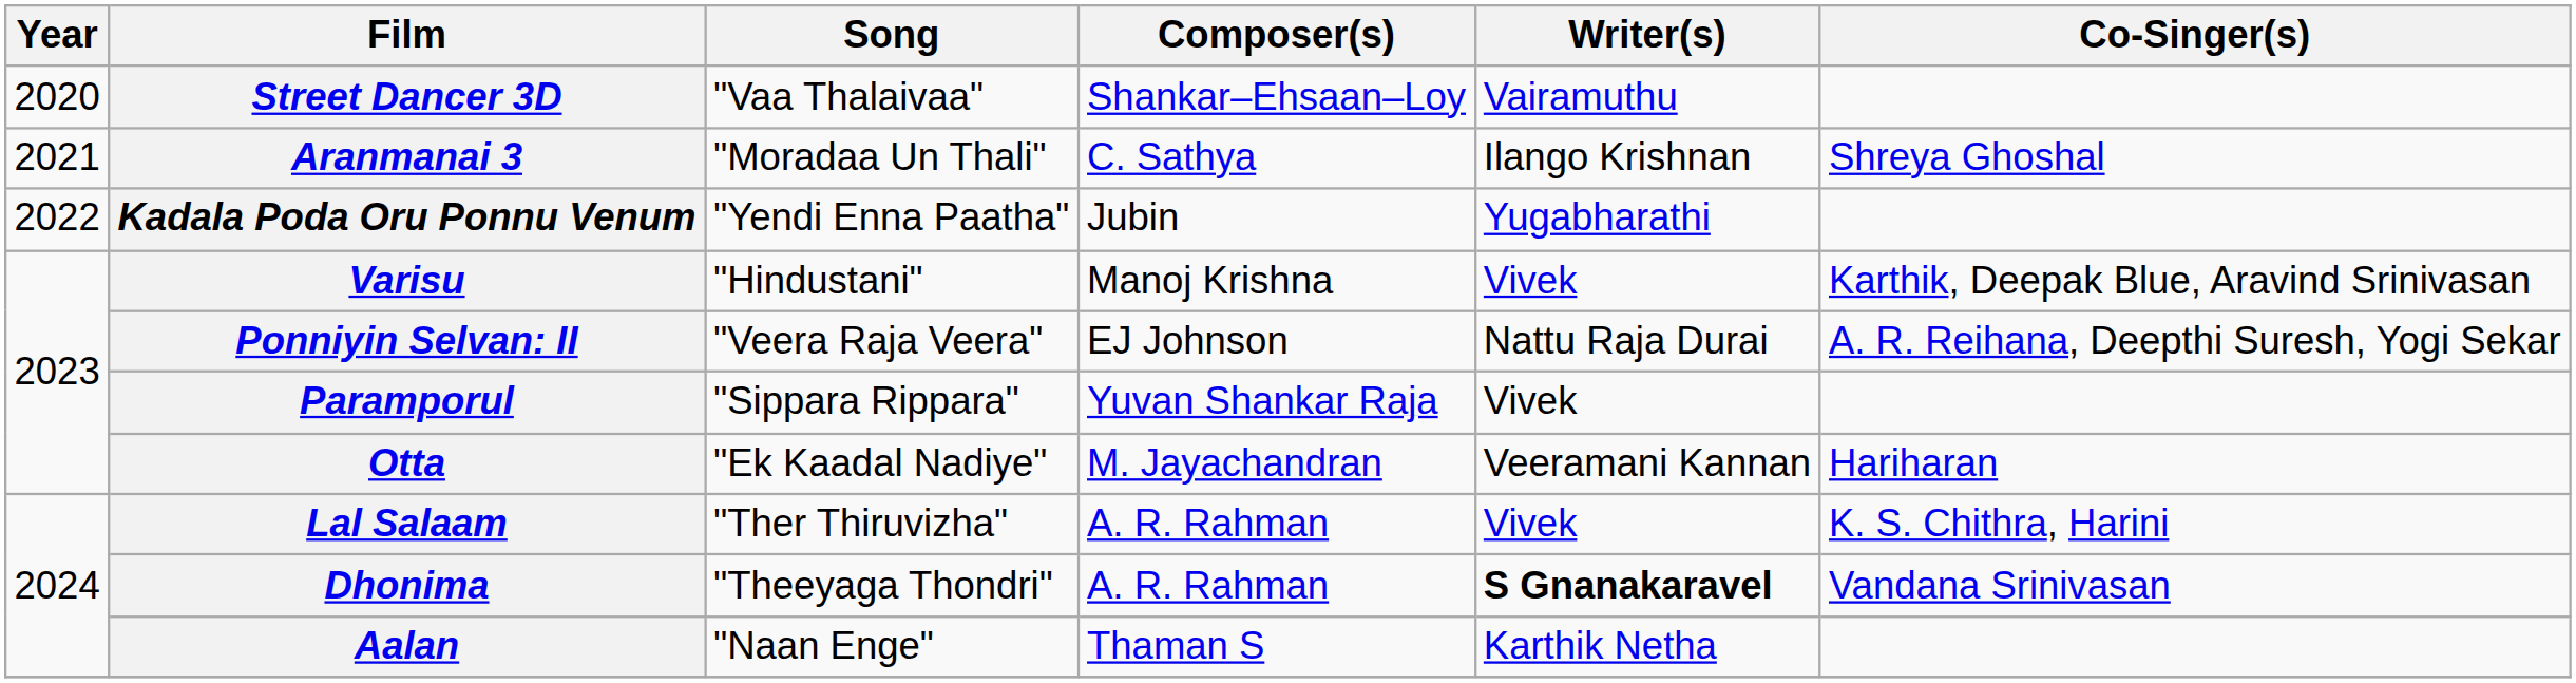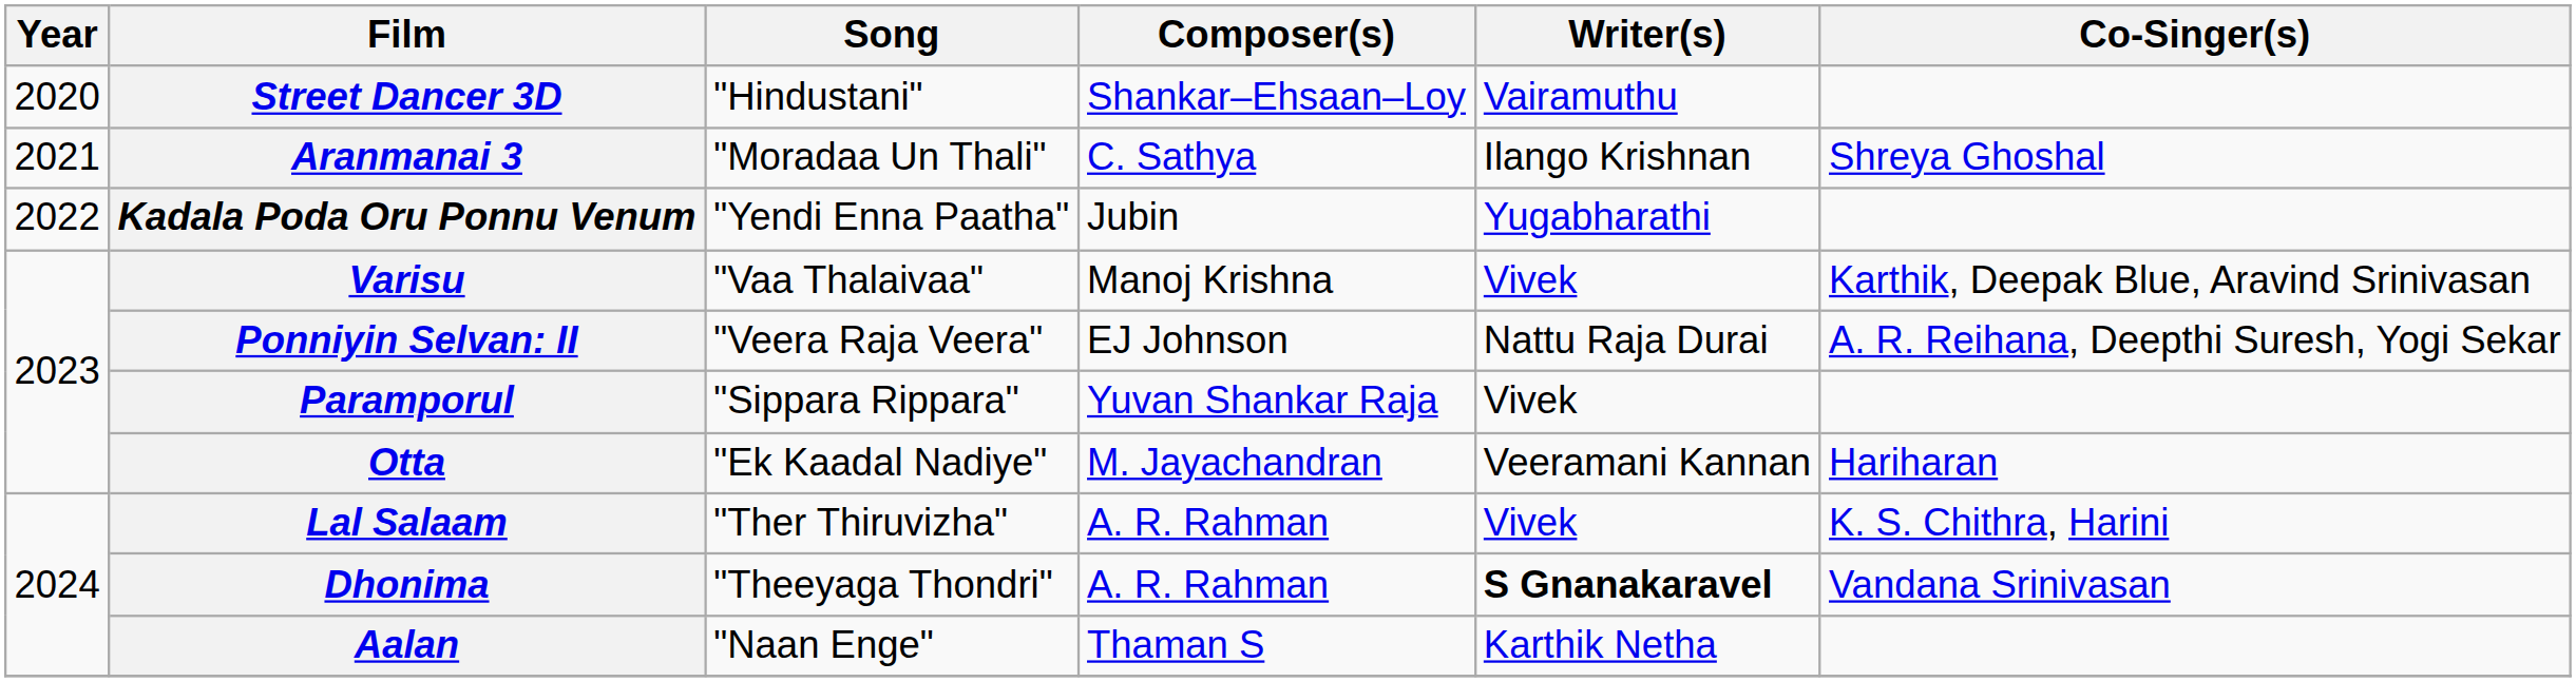Street Dancer 3D | Song: "Vaa Thalaivaa" -> "Hindustani"
Varisu | Song: "Hindustani" -> "Vaa Thalaivaa"
